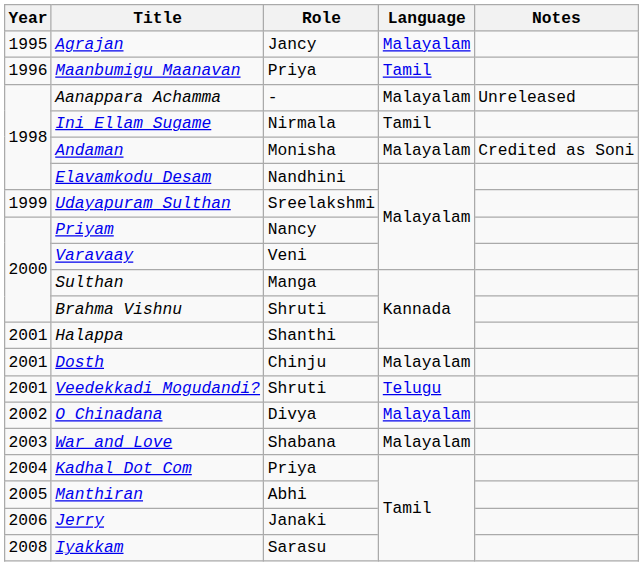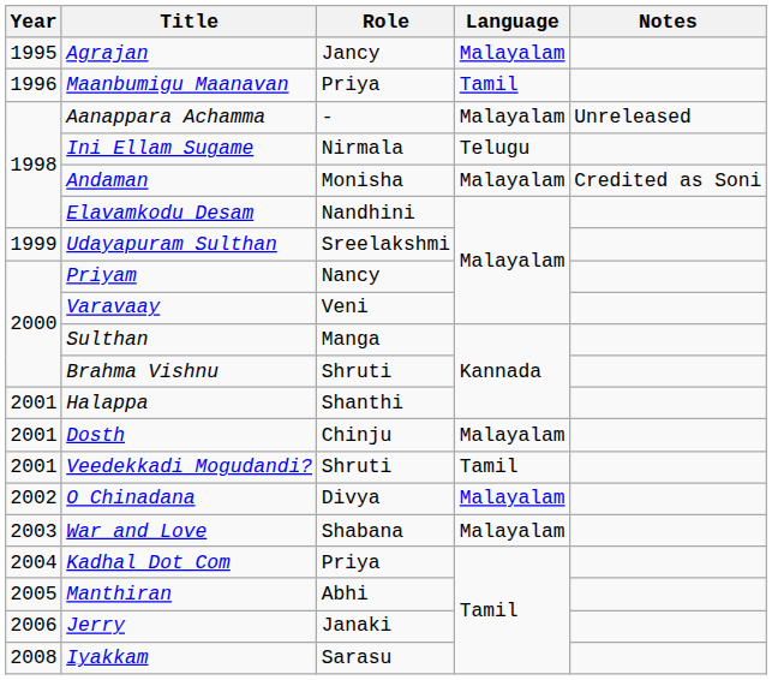Ini Ellam Sugame | Language: Tamil -> Telugu
Veedekkadi Mogudandi? | Language: Telugu -> Tamil
